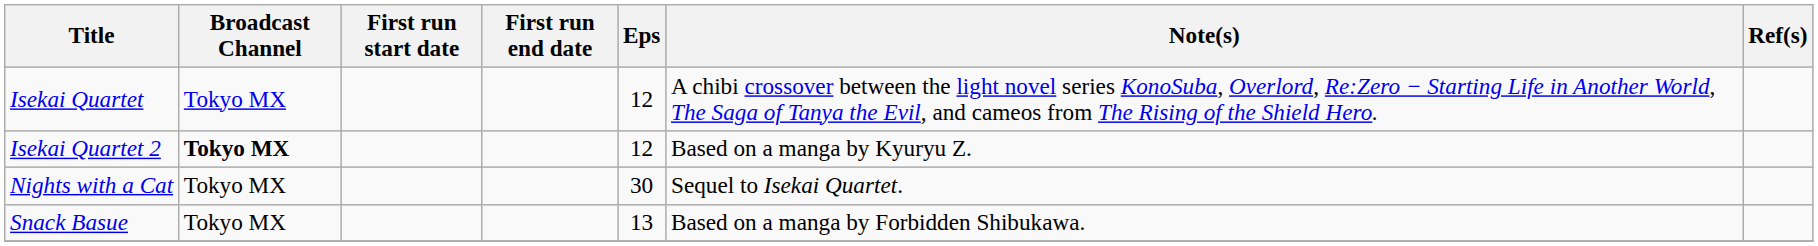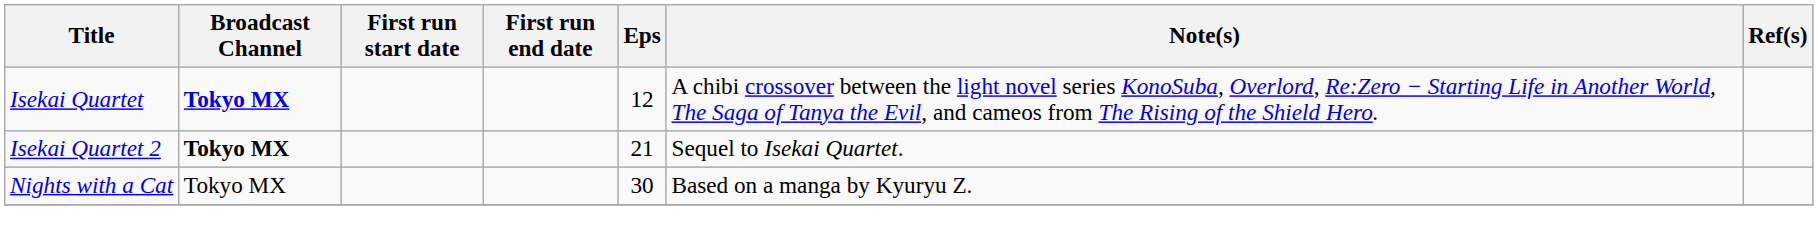Isekai Quartet | Broadcast Channel: normal -> bold
Isekai Quartet 2 | Eps: 12 -> 21
Isekai Quartet 2 | Note(s): Based on a manga by Kyuryu Z. -> Sequel to Isekai Quartet.
Nights with a Cat | Note(s): Sequel to Isekai Quartet. -> Based on a manga by Kyuryu Z.
- row: Snack Basue | Tokyo MX | 13 | Based on a manga by Forbidden Shibukawa.
